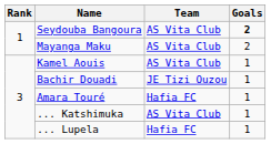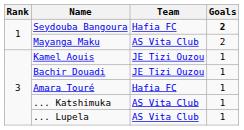Seydouba Bangoura | Team: AS Vita Club -> Hafia FC
Kamel Aouis | Team: AS Vita Club -> JE Tizi Ouzou
... Lupela | Team: Hafia FC -> AS Vita Club
